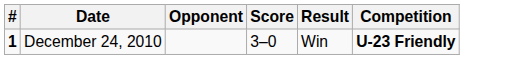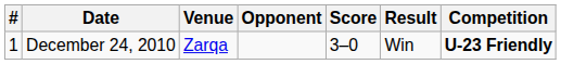+ column: Venue | Zarqa
December 24, 2010 | #: bold -> normal
